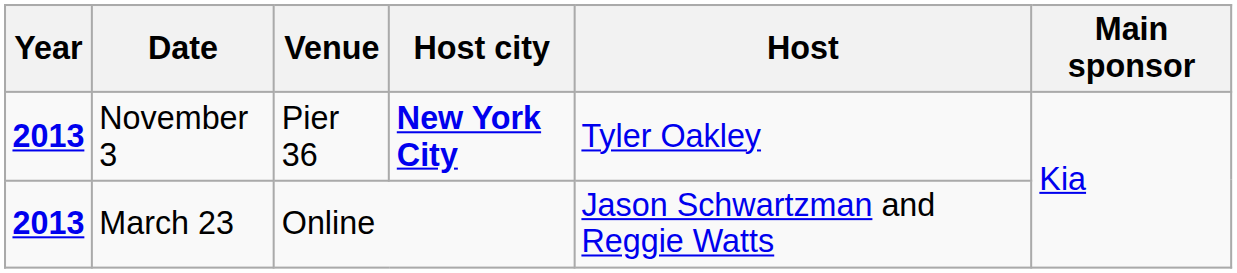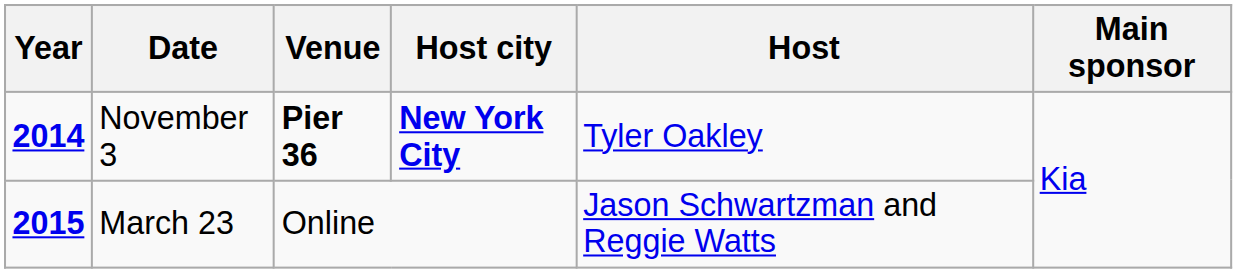November 3 | Year: 2013 -> 2014
November 3 | Venue: normal -> bold
March 23 | Year: 2013 -> 2015
